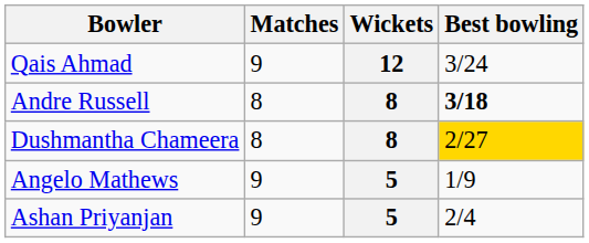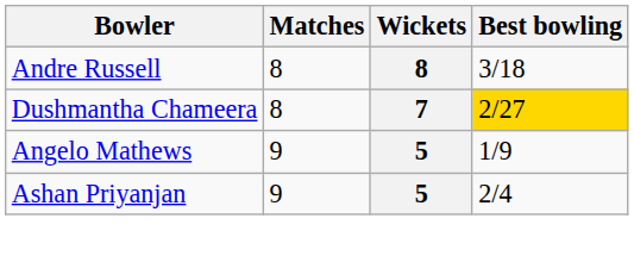- row: Qais Ahmad | 9 | 12 | 3/24
Andre Russell | Best bowling: bold -> normal
Dushmantha Chameera | Wickets: 8 -> 7
